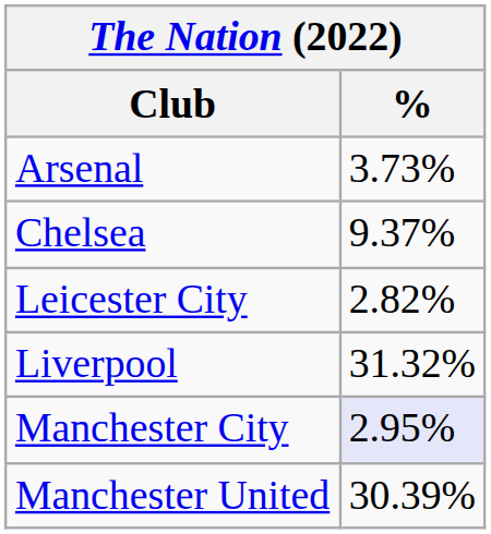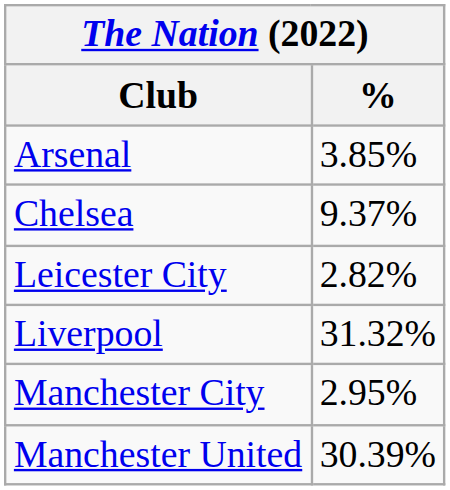Arsenal | %: 3.73% -> 3.85%
Manchester City | %: lavender background -> no background
